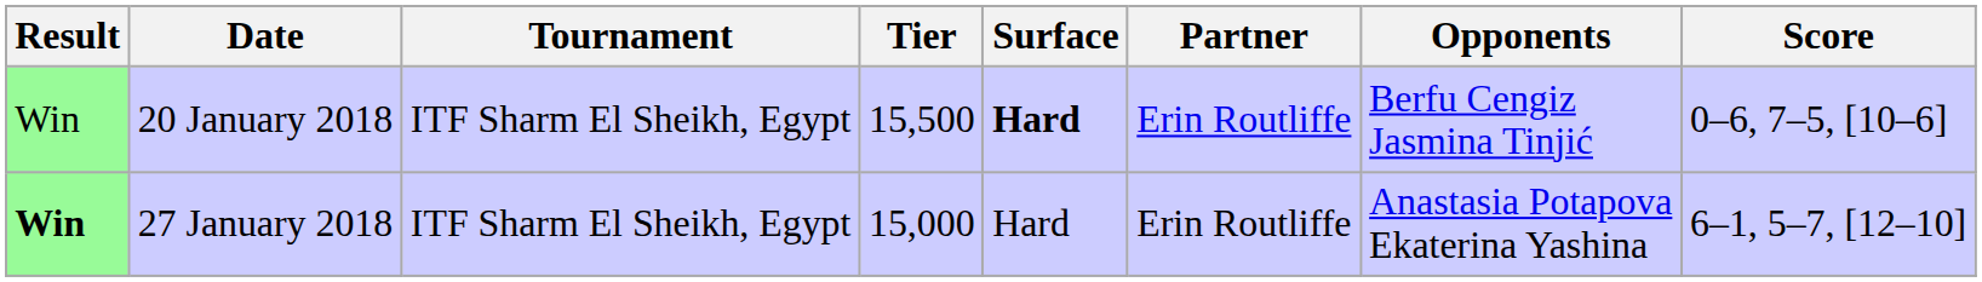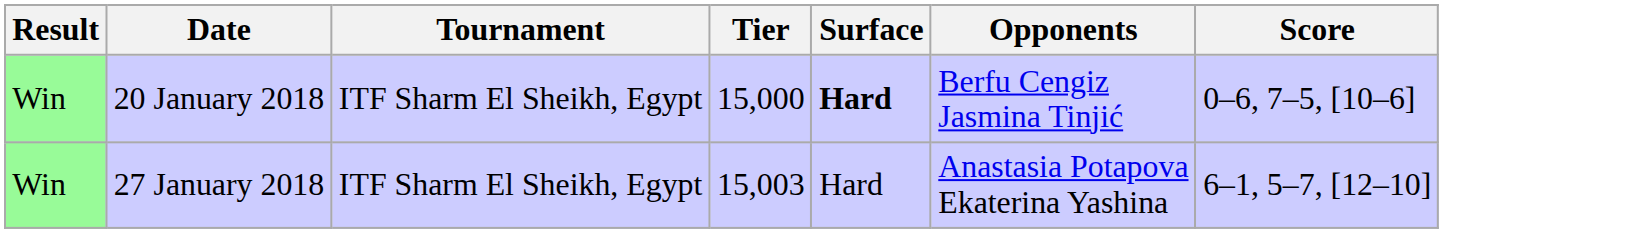- column: Partner | Erin Routliffe | Erin Routliffe
20 January 2018 | Tier: 15,500 -> 15,000
27 January 2018 | Result: bold -> normal
27 January 2018 | Tier: 15,000 -> 15,003
